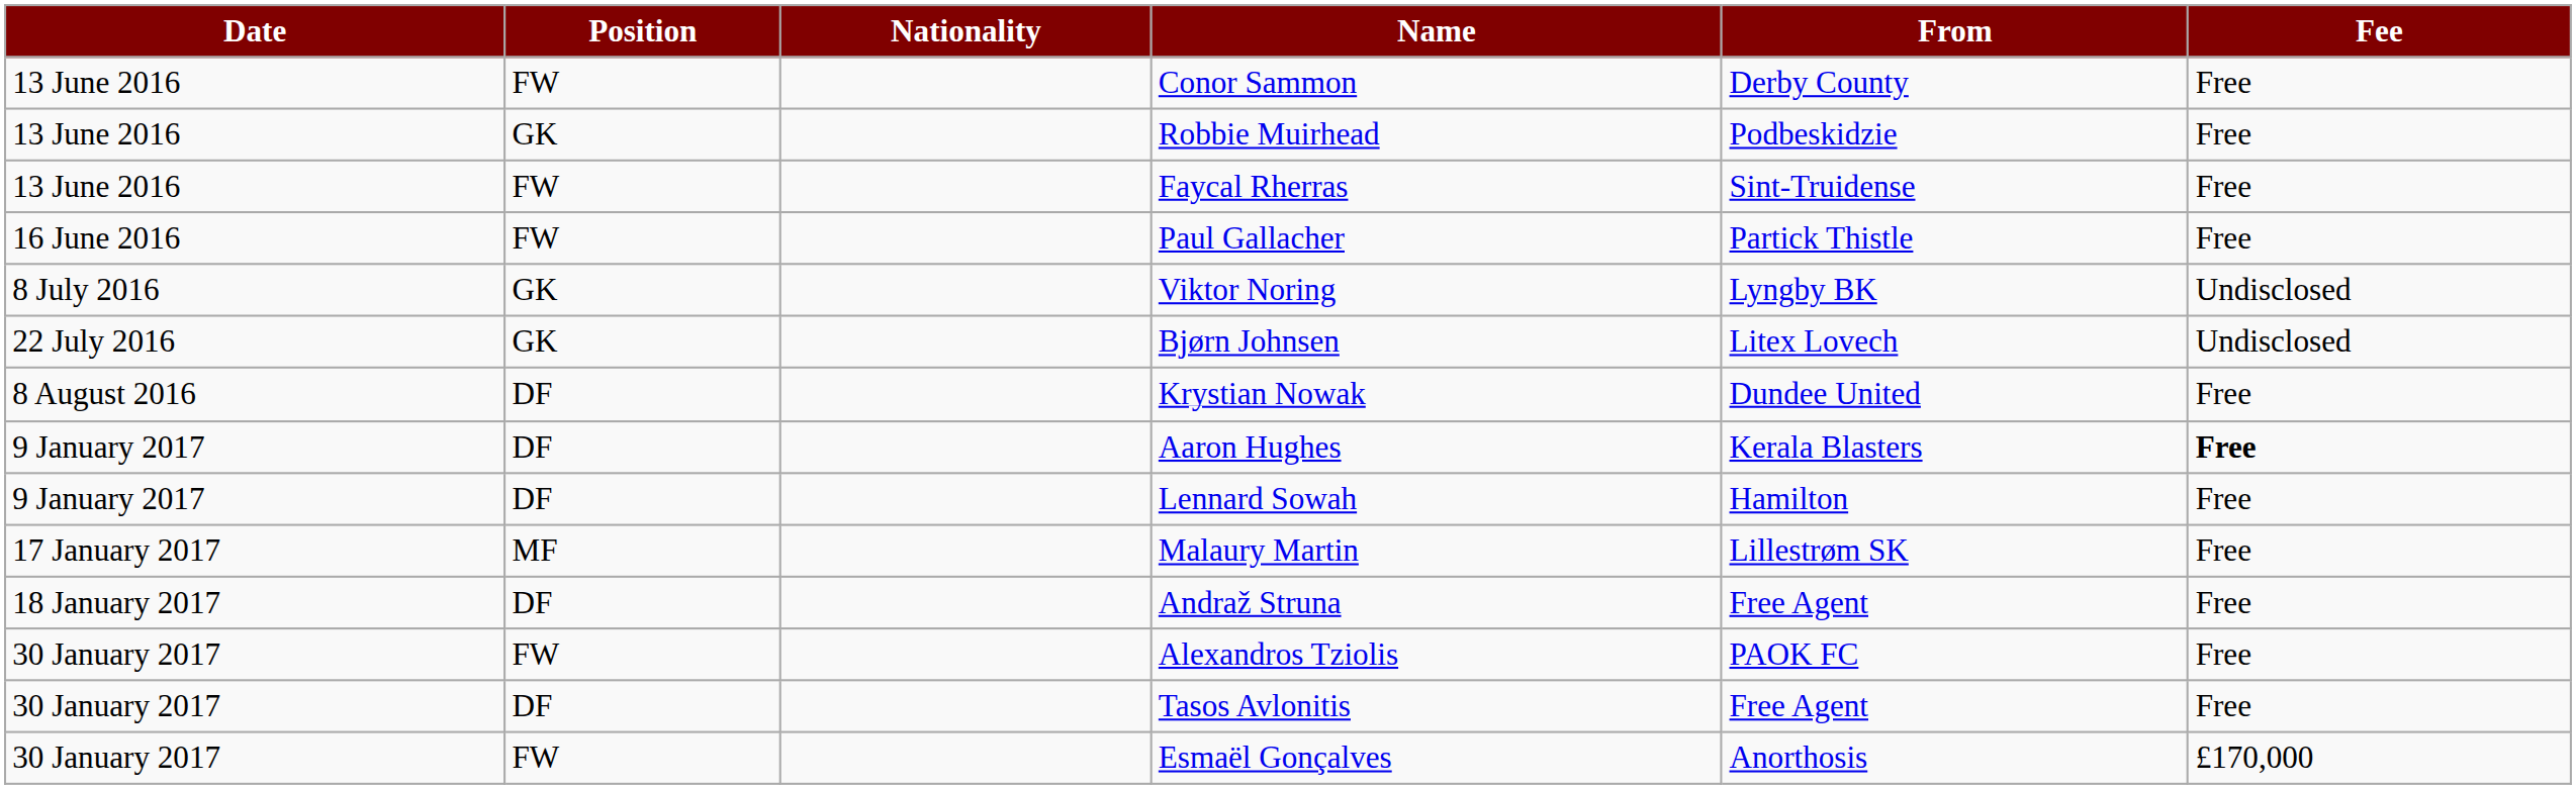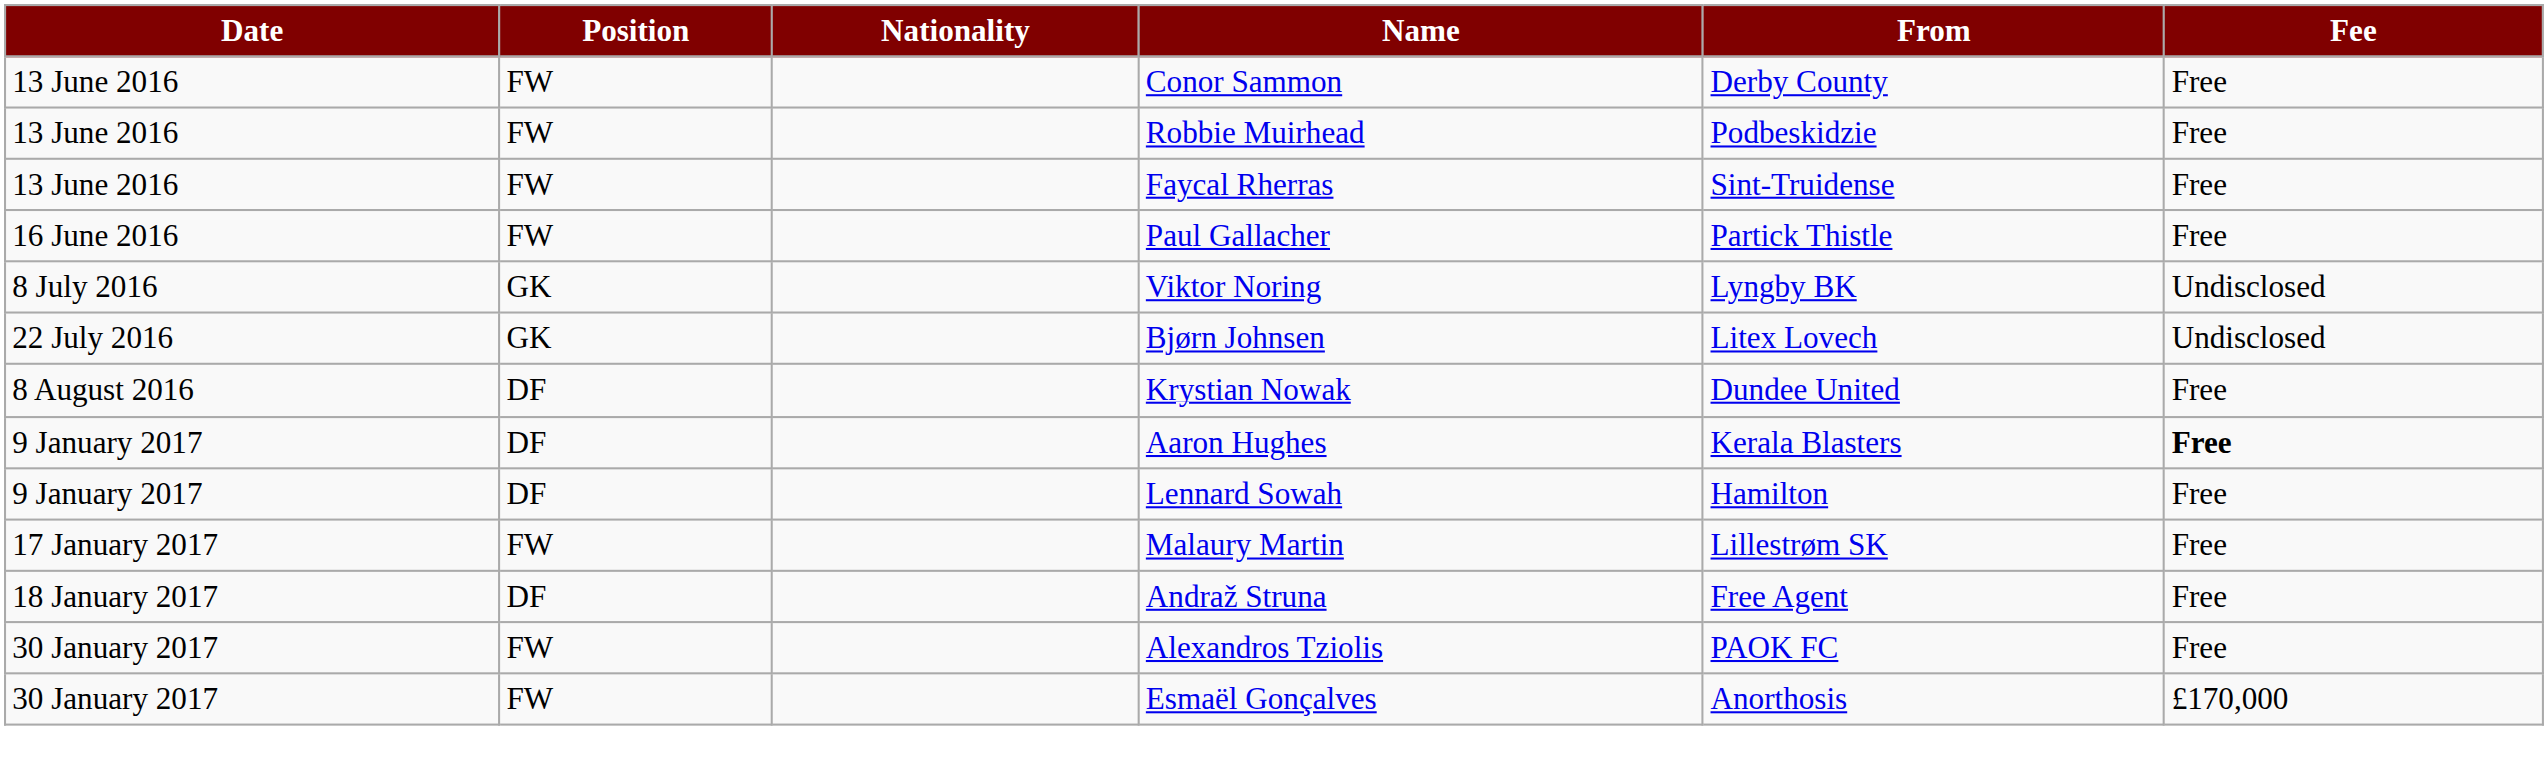Robbie Muirhead | Position: GK -> FW
Malaury Martin | Position: MF -> FW
- row: 30 January 2017 | DF | Tasos Avlonitis | Free Agent | Free
